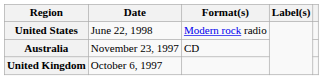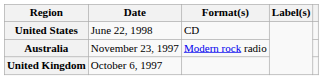United States | Format(s): Modern rock radio -> CD
Australia | Format(s): CD -> Modern rock radio
